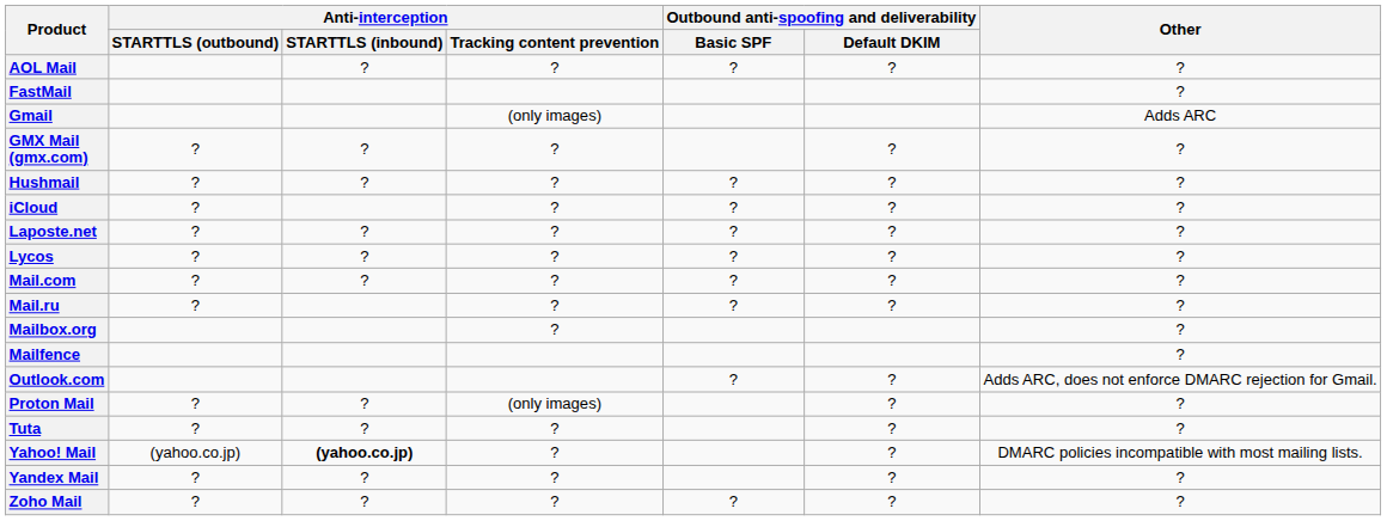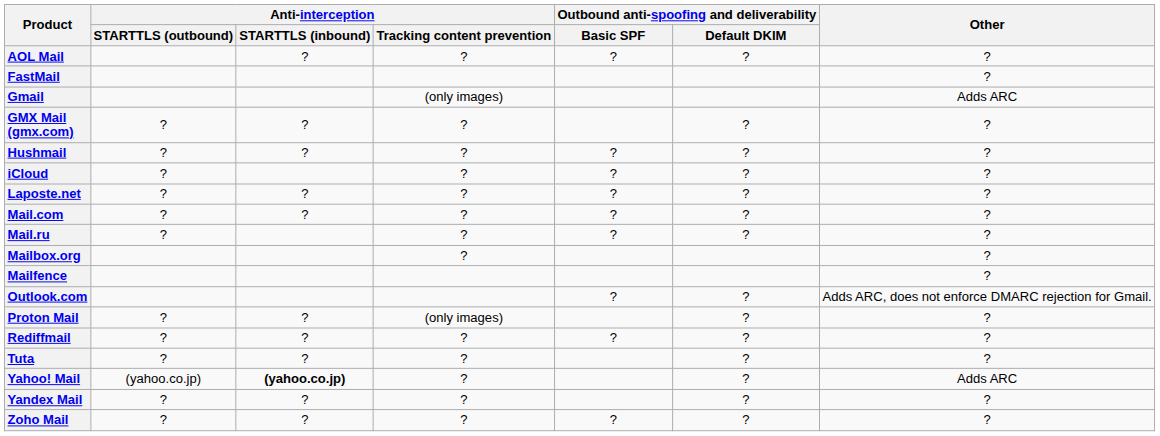- row: Lycos | ? | ? | ? | ? | ? | ?
+ row: Rediffmail | ? | ? | ? | ? | ? | ?
Yahoo! Mail | Other: DMARC policies incompatible with most mailing lists. -> Adds ARC
